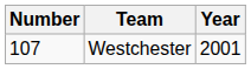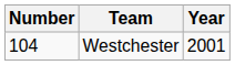Westchester | Number: 107 -> 104
